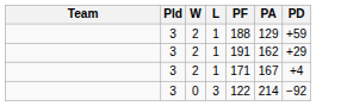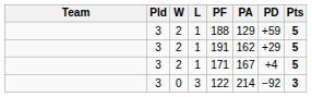+ column: Pts | 5 | 5 | 5 | 3
